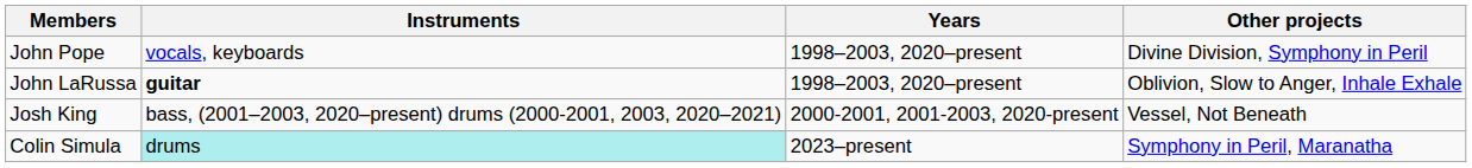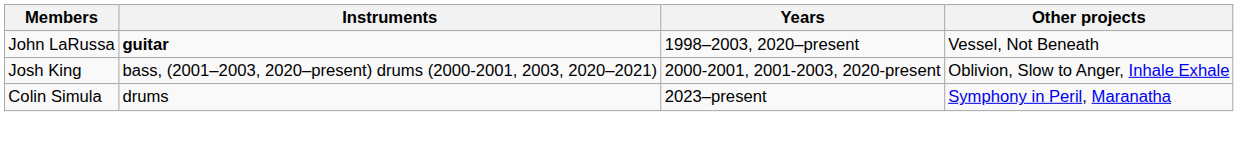- row: John Pope | vocals, keyboards | 1998–2003, 2020–present | Divine Division, Symphony in Peril
John LaRussa | Other projects: Oblivion, Slow to Anger, Inhale Exhale -> Vessel, Not Beneath
Josh King | Other projects: Vessel, Not Beneath -> Oblivion, Slow to Anger, Inhale Exhale
Colin Simula | Instruments: paleturquoise background -> no background
